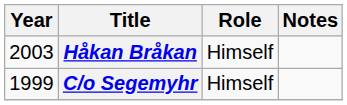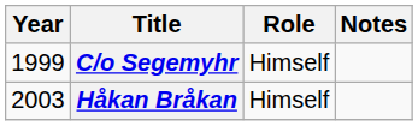rows swapped: C/o Segemyhr <-> Håkan Bråkan
